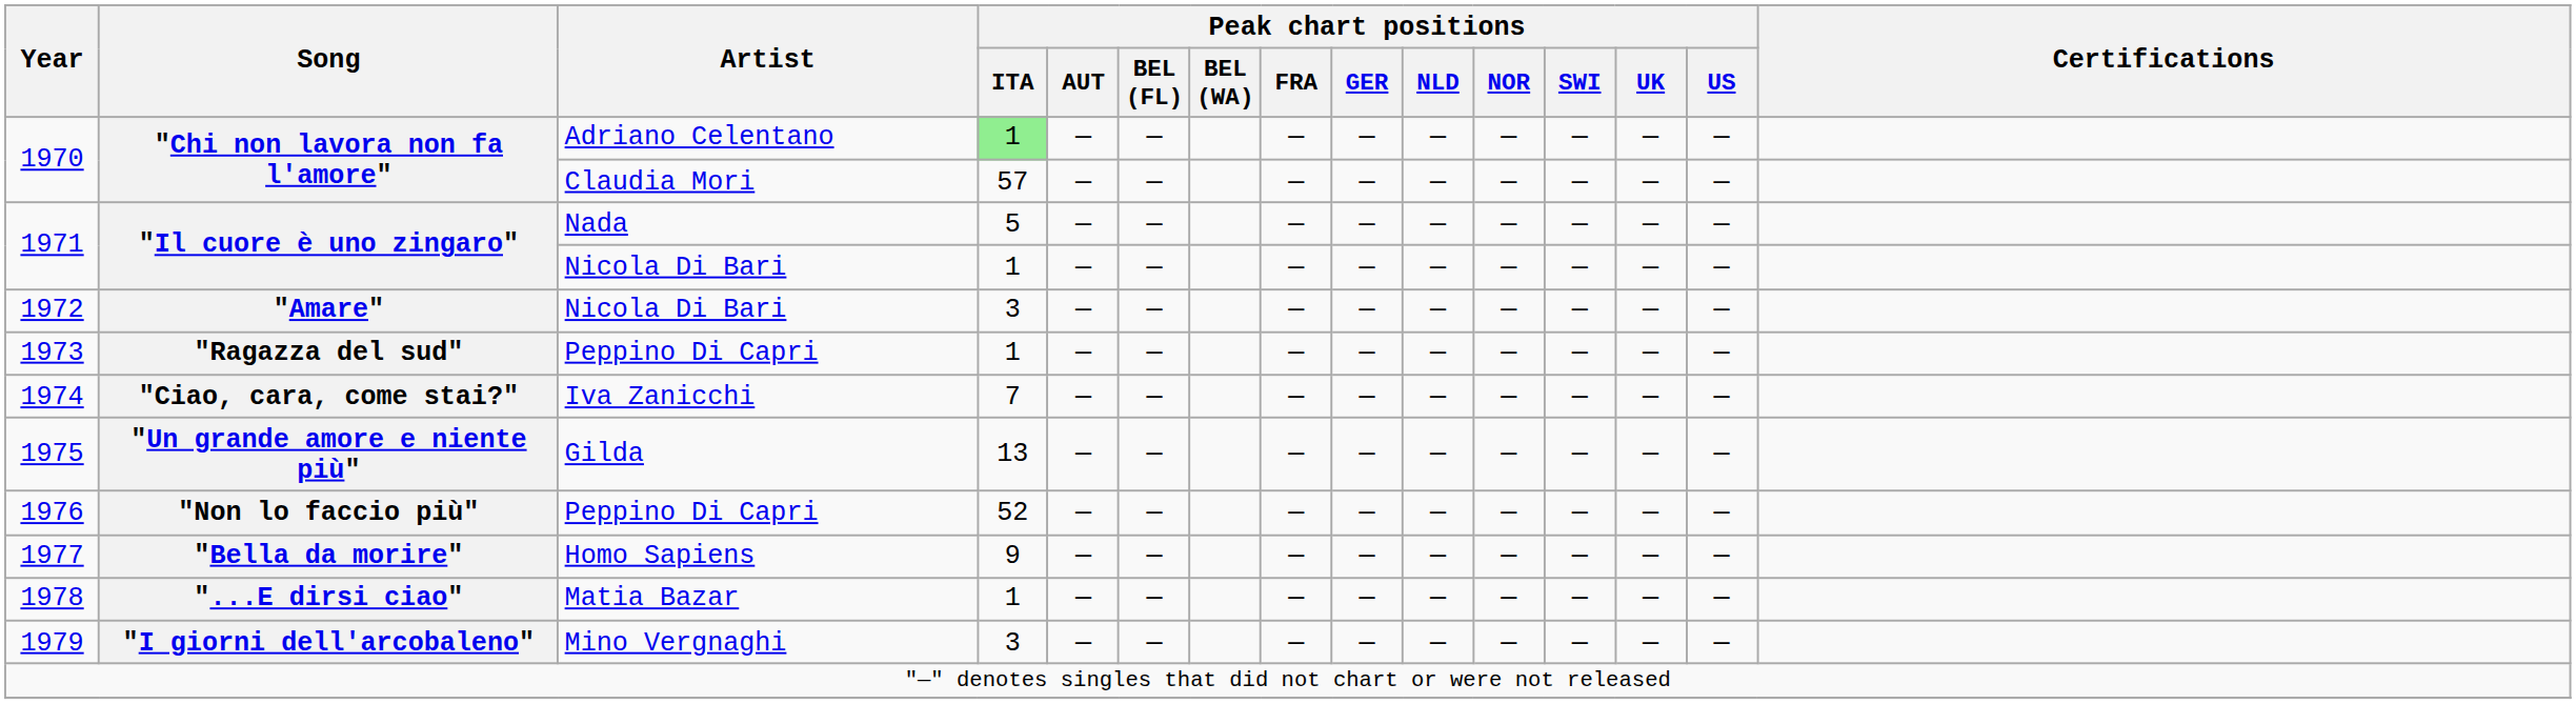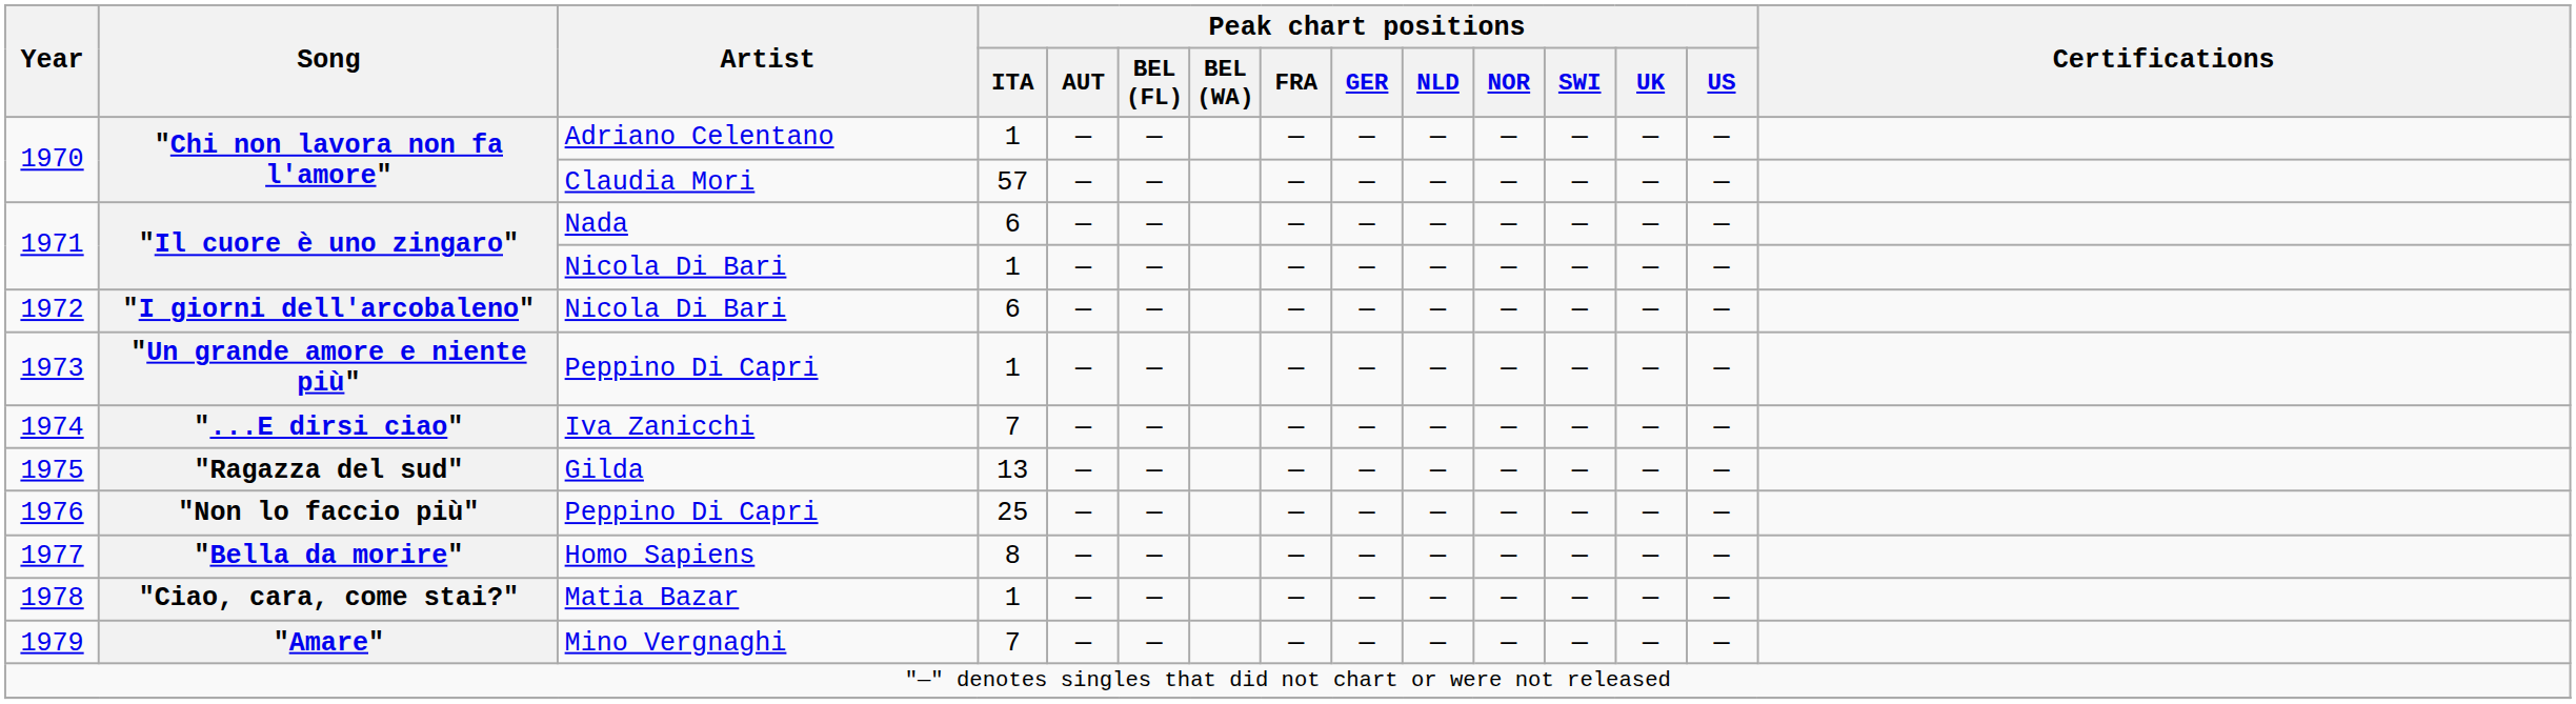1970 / Adriano Celentano | Peak chart positions / ITA: lightgreen background -> no background
1971 / Nada | Peak chart positions / ITA: 5 -> 6
1972 | Song: "Amare" -> "I giorni dell'arcobaleno"
1972 | Peak chart positions / ITA: 3 -> 6
1973 | Song: "Ragazza del sud" -> "Un grande amore e niente più"
1974 | Song: "Ciao, cara, come stai?" -> "...E dirsi ciao"
1975 | Song: "Un grande amore e niente più" -> "Ragazza del sud"
1976 | Peak chart positions / ITA: 52 -> 25
1977 | Peak chart positions / ITA: 9 -> 8
1978 | Song: "...E dirsi ciao" -> "Ciao, cara, come stai?"
1979 | Song: "I giorni dell'arcobaleno" -> "Amare"
1979 | Peak chart positions / ITA: 3 -> 7
